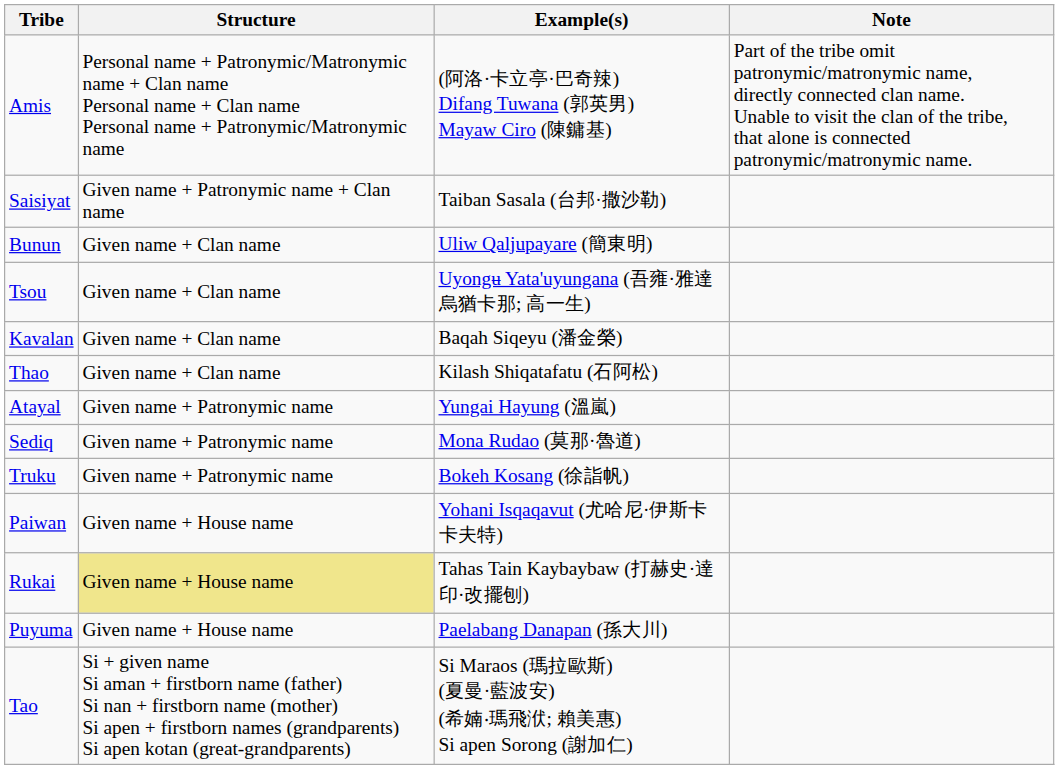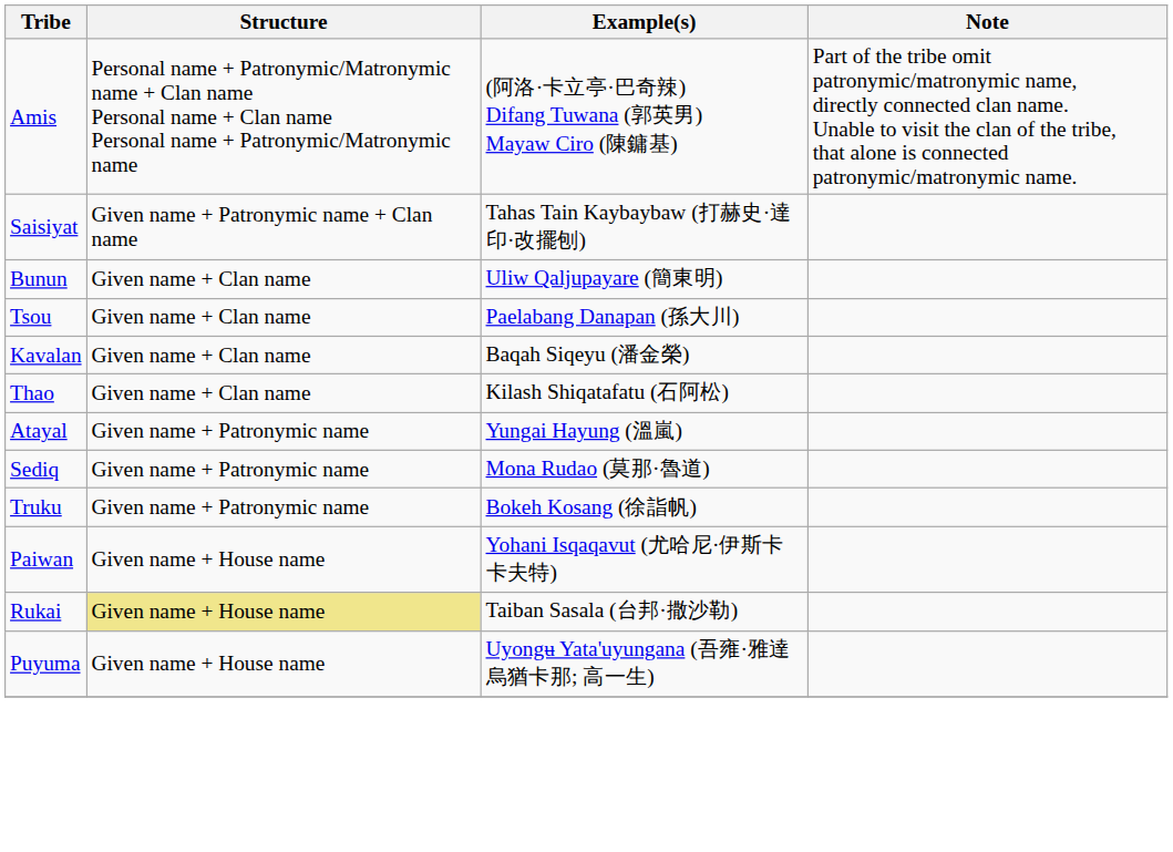Saisiyat | Example(s): Taiban Sasala (台邦·撒沙勒) -> Tahas Tain Kaybaybaw (打赫史·達印·改擺刨)
Tsou | Example(s): Uyongʉ Yata'uyungana (吾雍·雅達烏猶卡那; 高一生) -> Paelabang Danapan (孫大川)
Rukai | Example(s): Tahas Tain Kaybaybaw (打赫史·達印·改擺刨) -> Taiban Sasala (台邦·撒沙勒)
Puyuma | Example(s): Paelabang Danapan (孫大川) -> Uyongʉ Yata'uyungana (吾雍·雅達烏猶卡那; 高一生)
- row: Tao | Si + given name Si aman + firstborn name (father) Si nan + firstborn name (mother) Si apen + firstborn names (grandparents) Si apen kotan (great-grandparents) | Si Maraos (瑪拉歐斯) (夏曼·藍波安) (希婻‧瑪飛洑; 賴美惠) Si apen Sorong (謝加仁)
